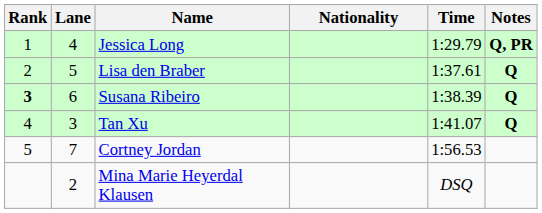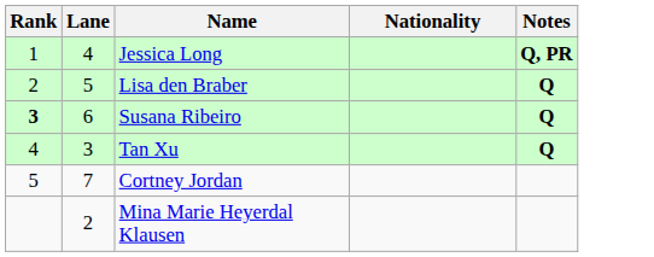- column: Time | 1:29.79 | 1:37.61 | 1:38.39 | 1:41.07 | 1:56.53 | DSQ
